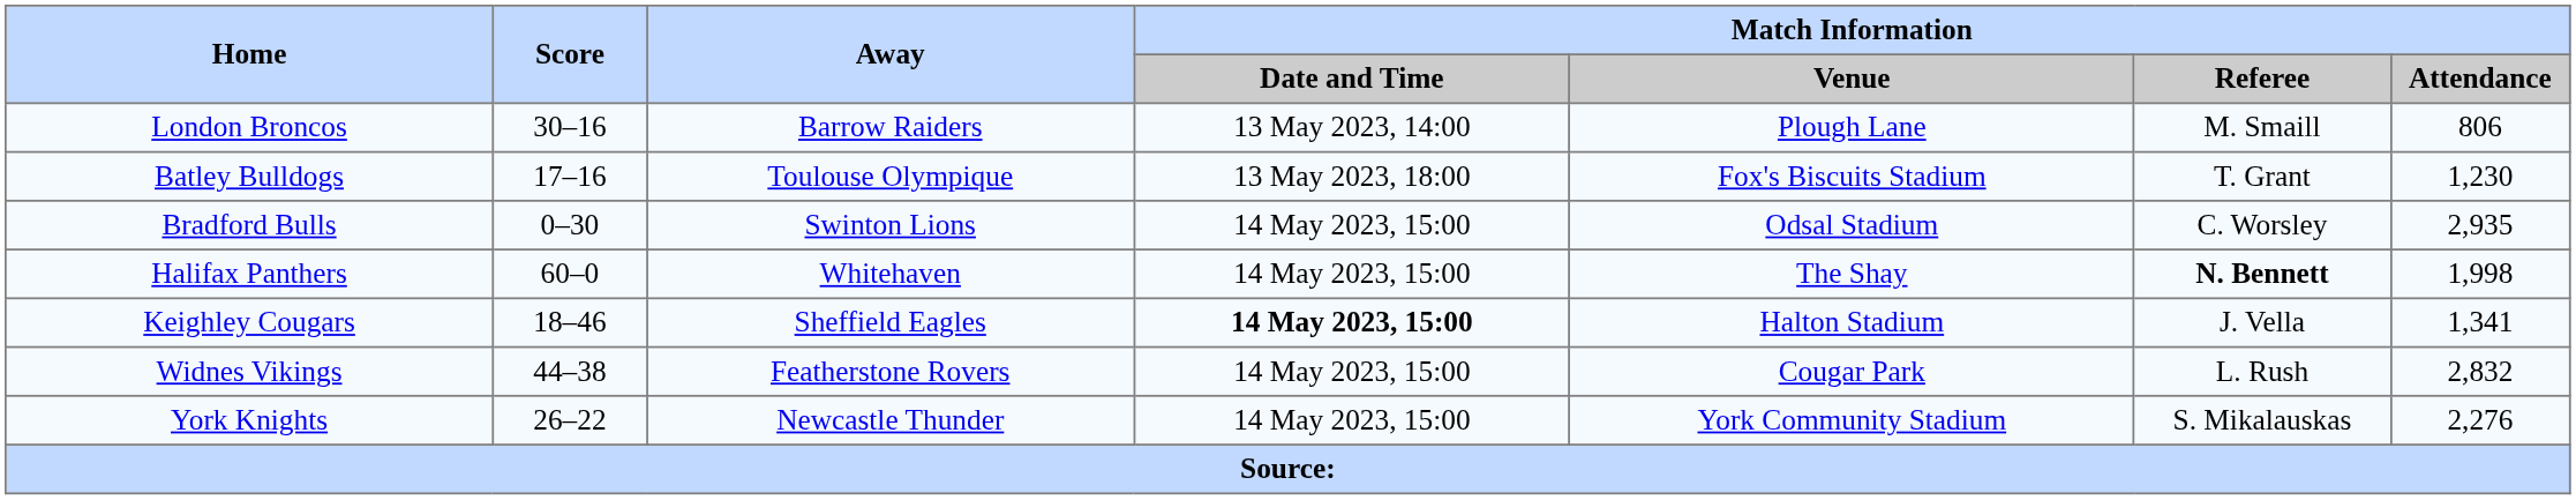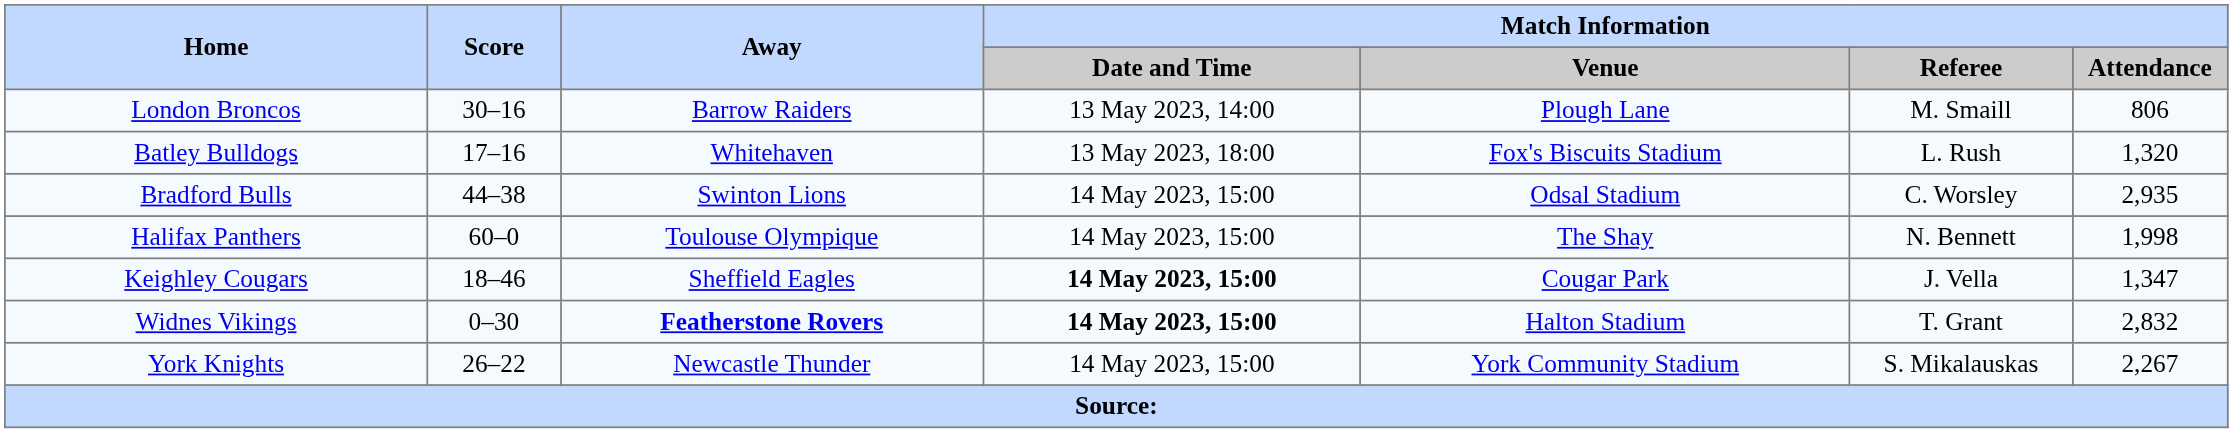Batley Bulldogs | Away: Toulouse Olympique -> Whitehaven
Batley Bulldogs | Match Information / Referee: T. Grant -> L. Rush
Batley Bulldogs | Match Information / Attendance: 1,230 -> 1,320
Bradford Bulls | Score: 0–30 -> 44–38
Halifax Panthers | Away: Whitehaven -> Toulouse Olympique
Halifax Panthers | Match Information / Referee: bold -> normal
Keighley Cougars | Match Information / Venue: Halton Stadium -> Cougar Park
Keighley Cougars | Match Information / Attendance: 1,341 -> 1,347
Widnes Vikings | Score: 44–38 -> 0–30
Widnes Vikings | Away: normal -> bold
Widnes Vikings | Match Information / Date and Time: normal -> bold
Widnes Vikings | Match Information / Venue: Cougar Park -> Halton Stadium
Widnes Vikings | Match Information / Referee: L. Rush -> T. Grant
York Knights | Match Information / Attendance: 2,276 -> 2,267
